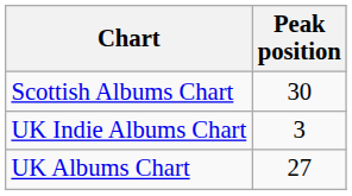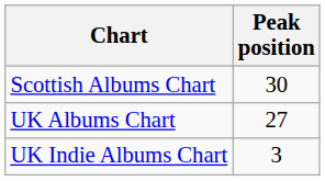rows swapped: UK Albums Chart <-> UK Indie Albums Chart
